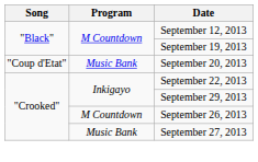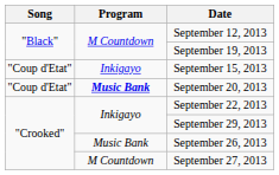+ row: "Coup d'Etat" | Inkigayo | September 15, 2013
September 20, 2013 | Program: normal -> bold
September 26, 2013 | Program: M Countdown -> Music Bank
September 27, 2013 | Program: Music Bank -> M Countdown
